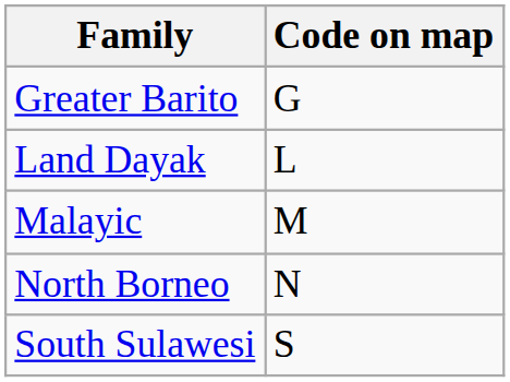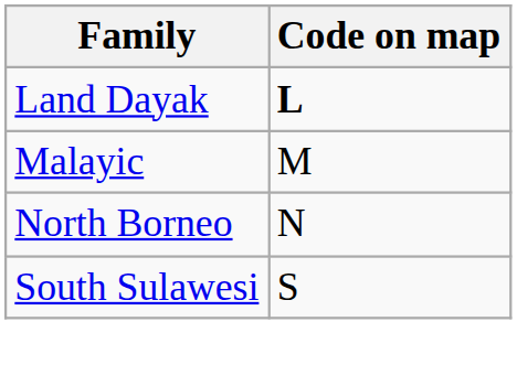- row: Greater Barito | G
Land Dayak | Code on map: normal -> bold
